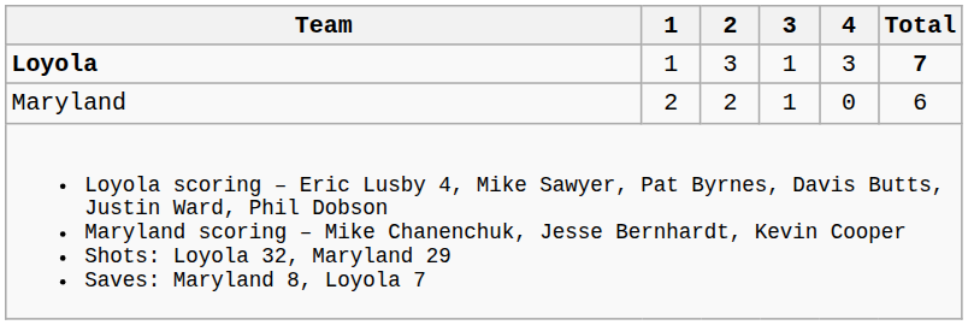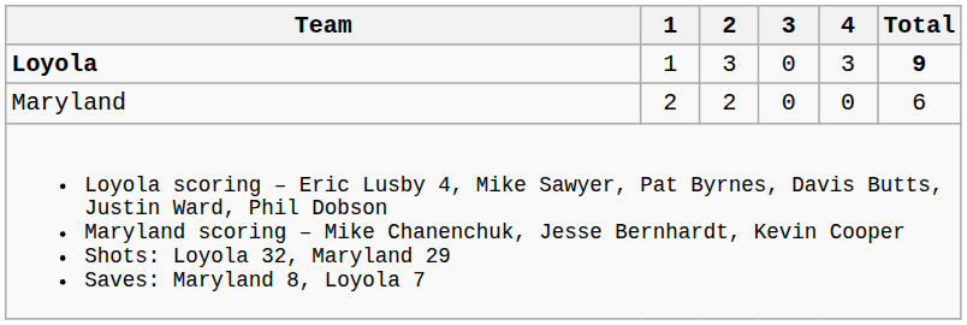Loyola | 3: 1 -> 0
Loyola | Total: 7 -> 9
Maryland | 3: 1 -> 0
